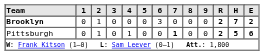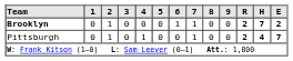Brooklyn | 6: 3 -> 1
Brooklyn | 7: 0 -> 1
Pittsburgh | 7: bold -> normal
Pittsburgh | H: 5 -> 4
Pittsburgh | E: 6 -> 7
